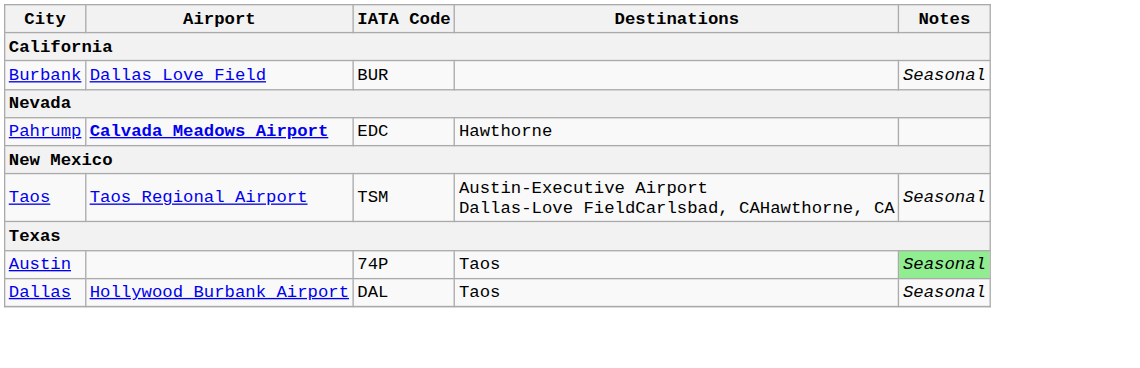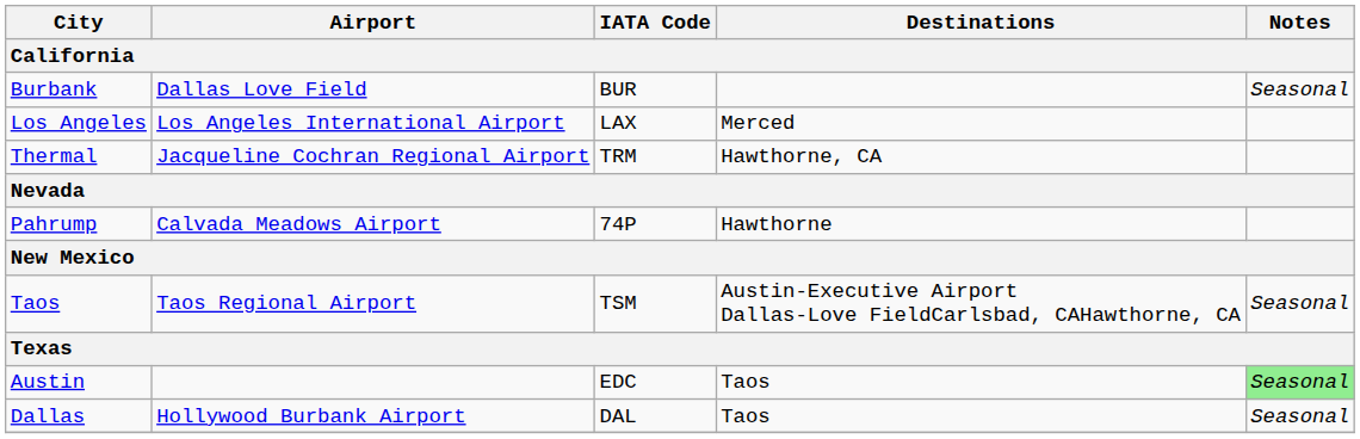+ row: Los Angeles | Los Angeles International Airport | LAX | Merced
+ row: Thermal | Jacqueline Cochran Regional Airport | TRM | Hawthorne, CA
Pahrump | Airport: bold -> normal
Pahrump | IATA Code: EDC -> 74P
Austin | IATA Code: 74P -> EDC
